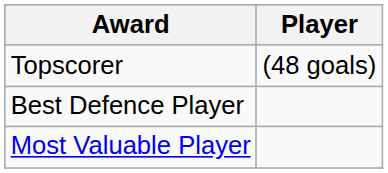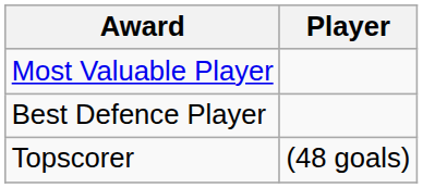rows swapped: Most Valuable Player <-> Topscorer
